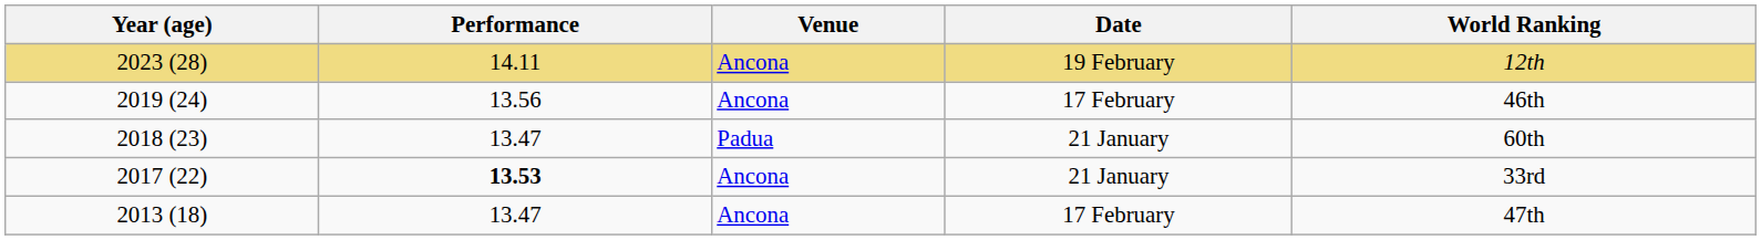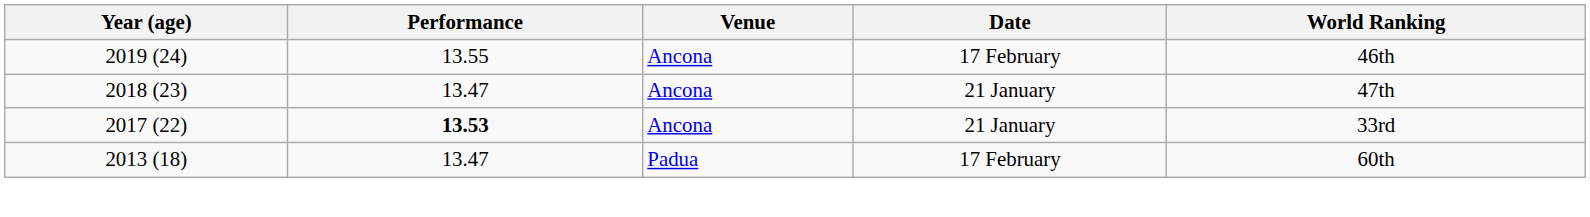- row: 2023 (28) | 14.11 | Ancona | 19 February | 12th
2019 (24) | Performance: 13.56 -> 13.55
2018 (23) | Venue: Padua -> Ancona
2018 (23) | World Ranking: 60th -> 47th
2013 (18) | Venue: Ancona -> Padua
2013 (18) | World Ranking: 47th -> 60th
